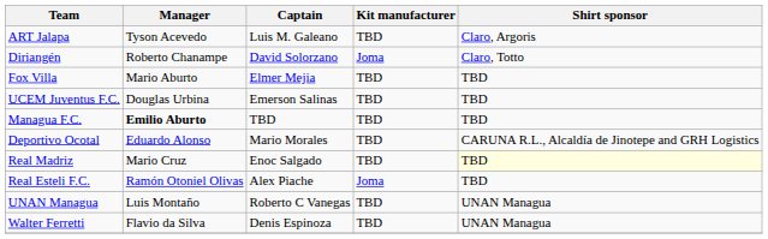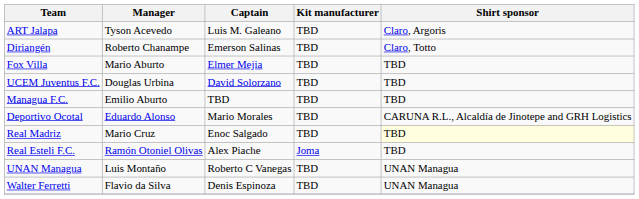Diriangén | Captain: David Solorzano -> Emerson Salinas
Diriangén | Kit manufacturer: Joma -> TBD
UCEM Juventus F.C. | Captain: Emerson Salinas -> David Solorzano
Managua F.C. | Manager: bold -> normal
